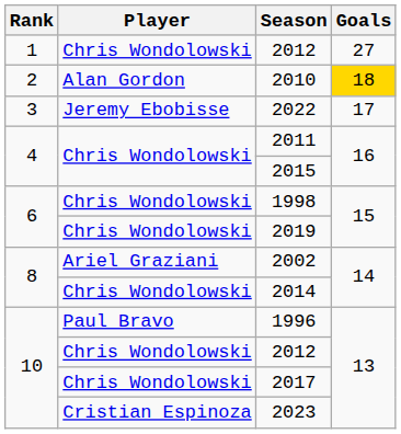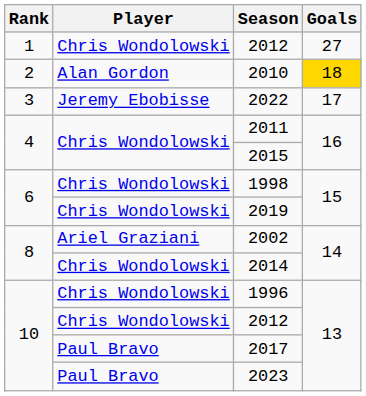1996 | Player: Paul Bravo -> Chris Wondolowski
2017 | Player: Chris Wondolowski -> Paul Bravo
2023 | Player: Cristian Espinoza -> Paul Bravo
